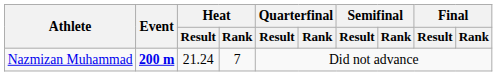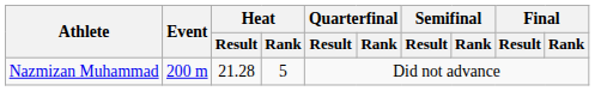Nazmizan Muhammad | Event: bold -> normal
Nazmizan Muhammad | Heat / Result: 21.24 -> 21.28
Nazmizan Muhammad | Heat / Rank: 7 -> 5
